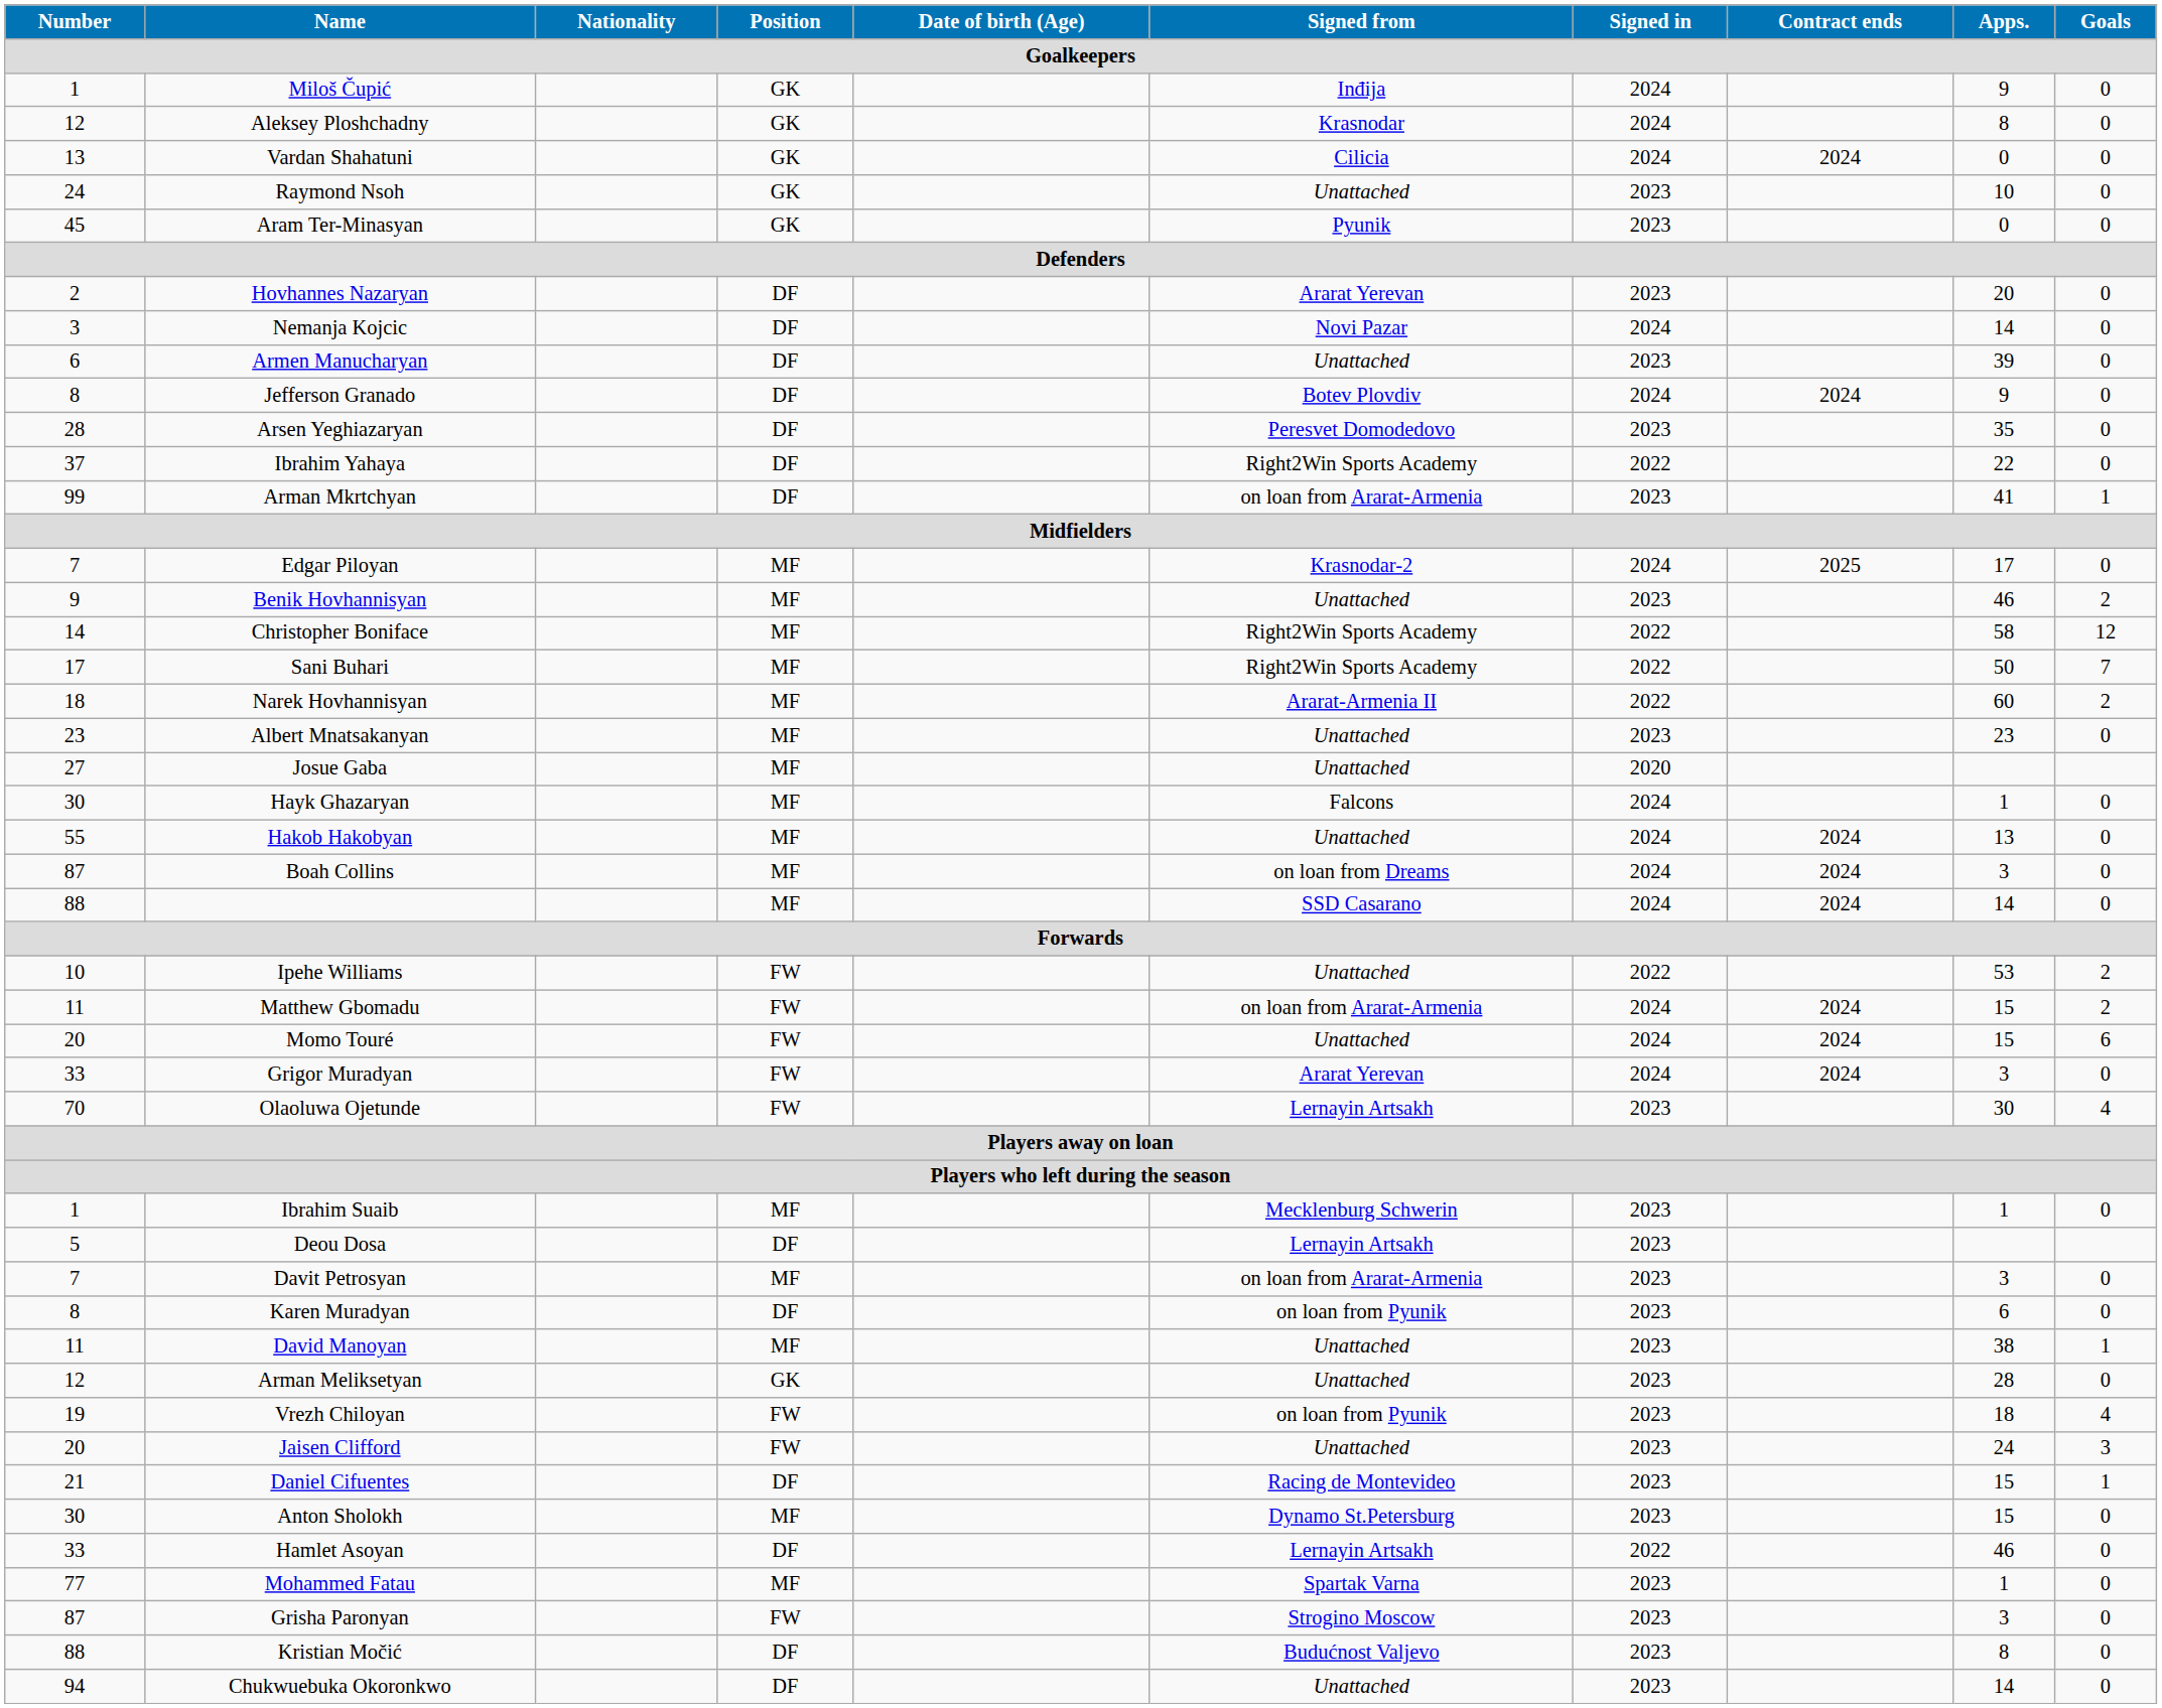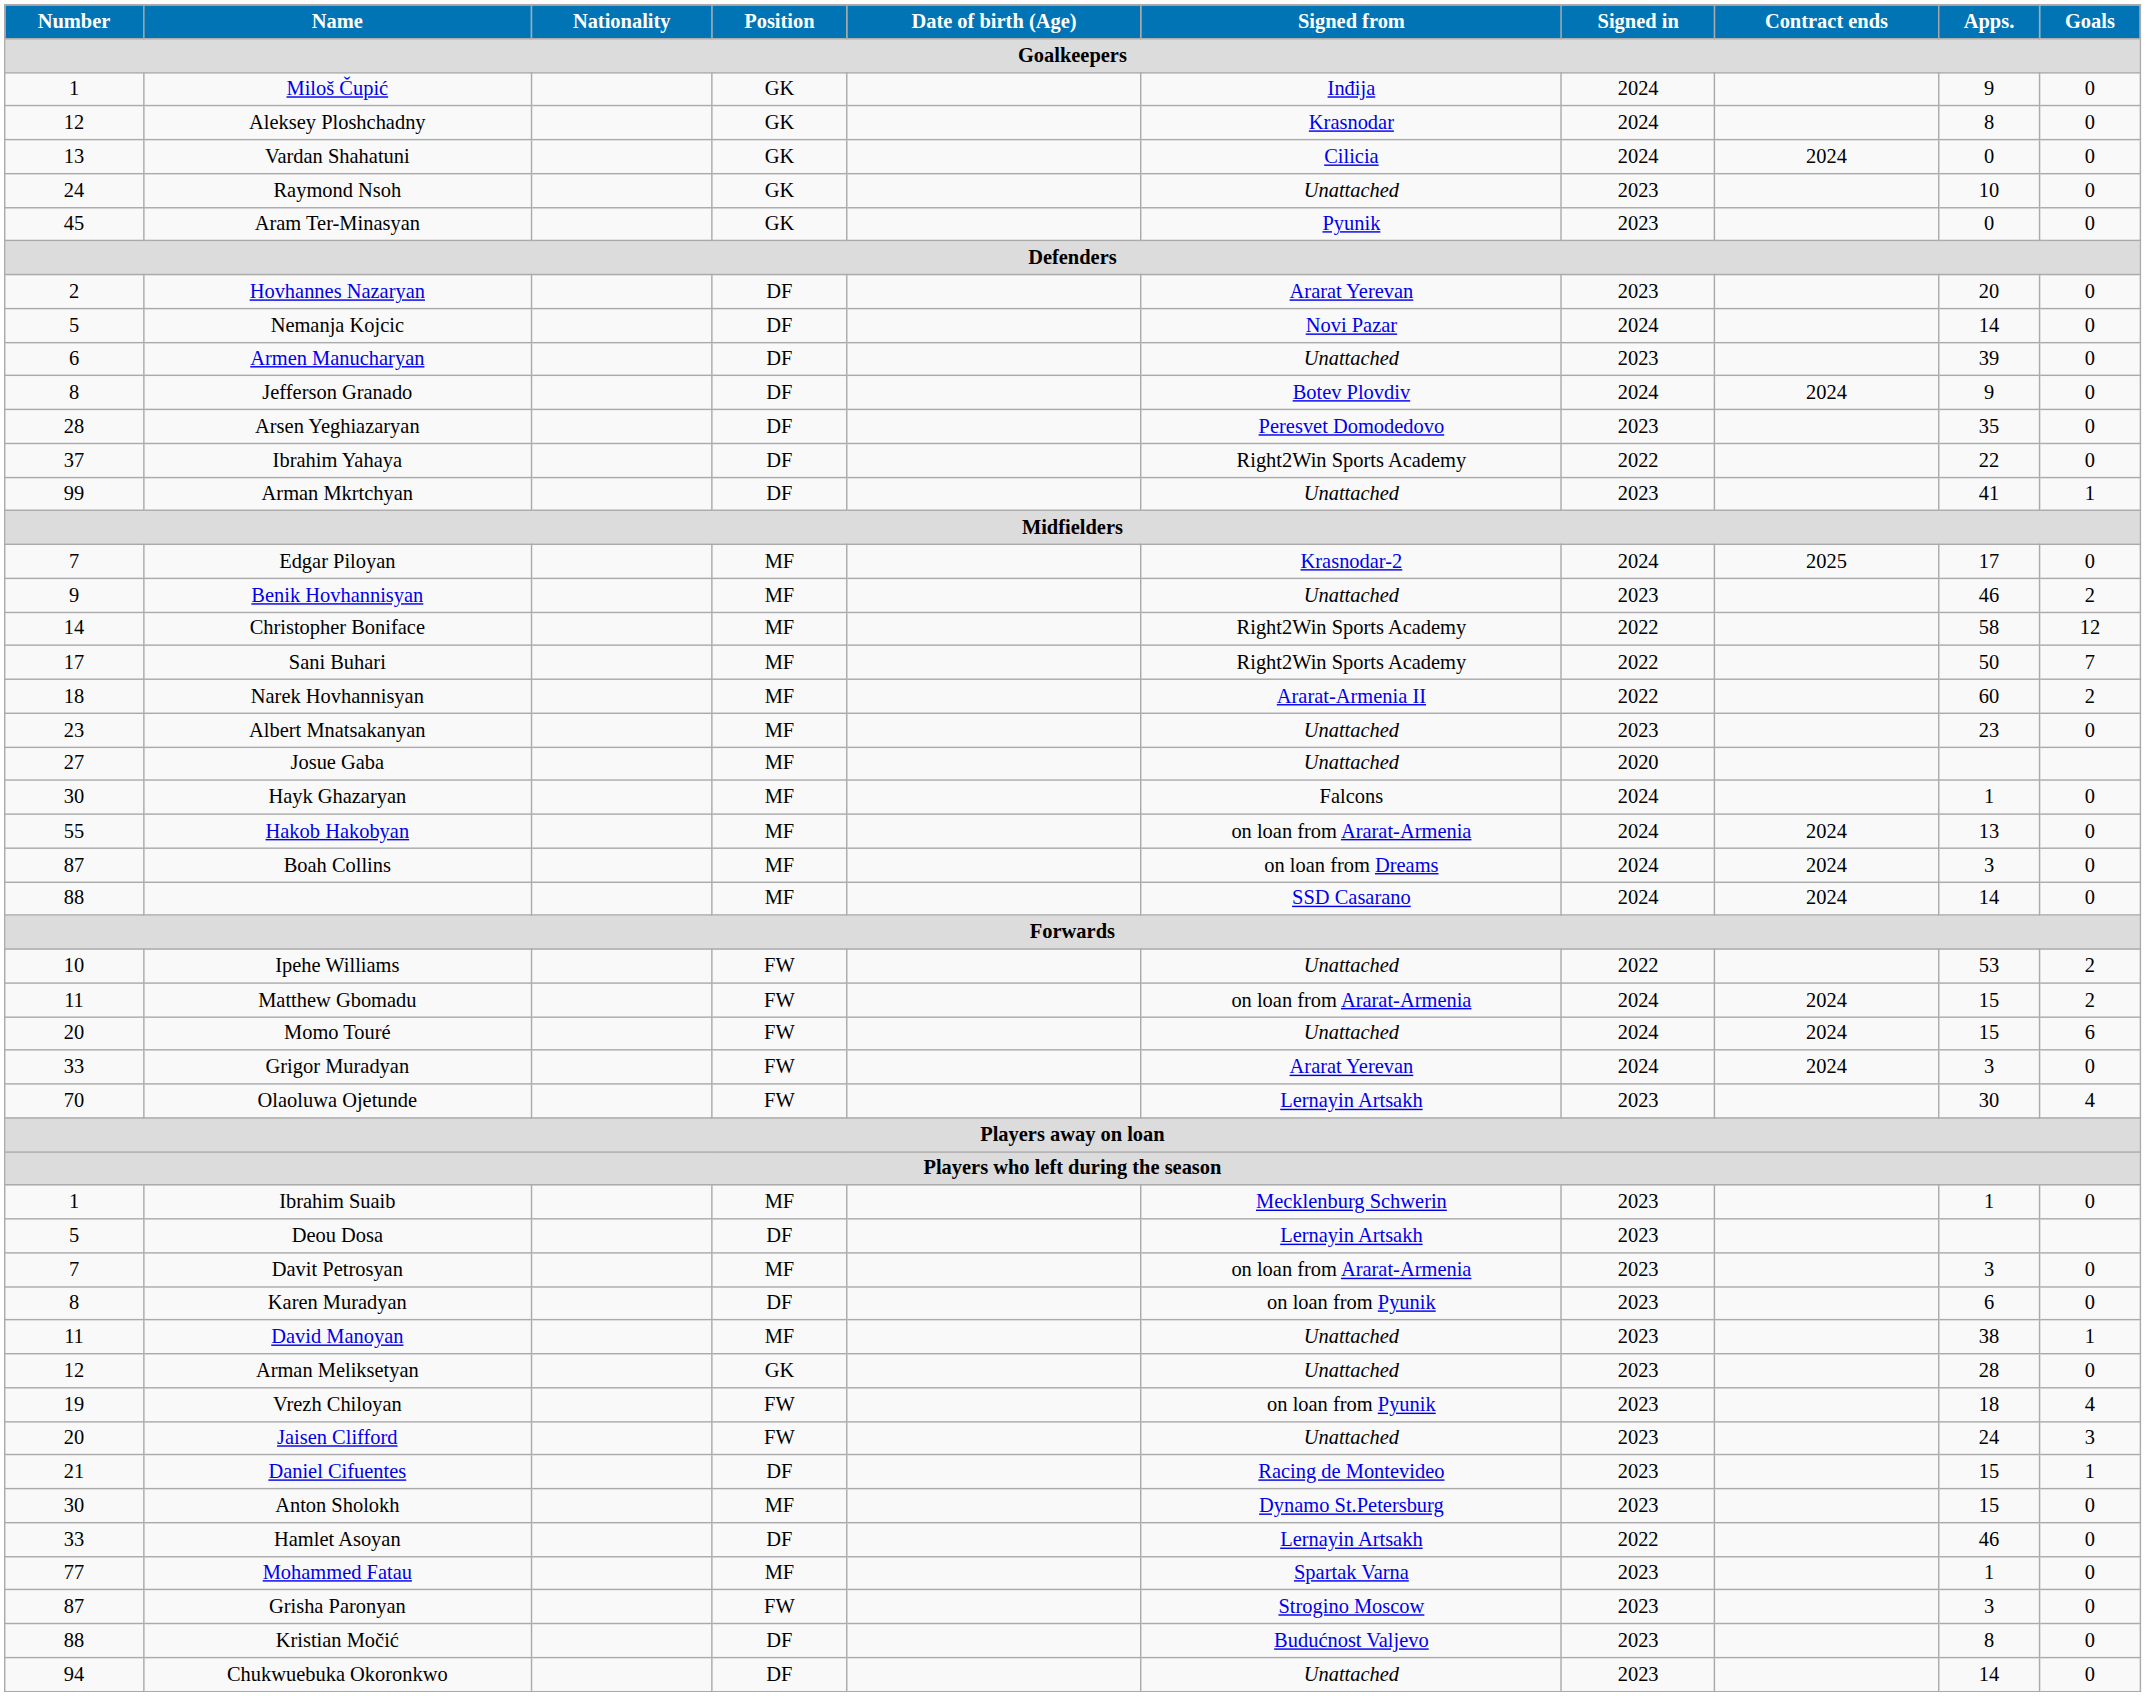Nemanja Kojcic | Number: 3 -> 5
Arman Mkrtchyan | Signed from: on loan from Ararat-Armenia -> Unattached
Hakob Hakobyan | Signed from: Unattached -> on loan from Ararat-Armenia
